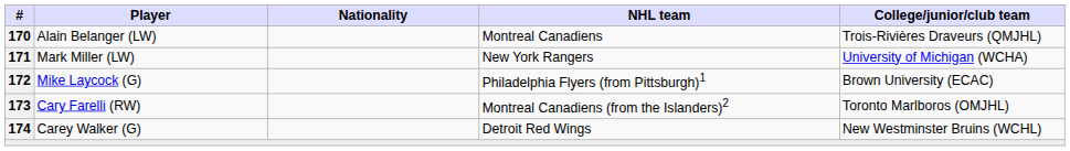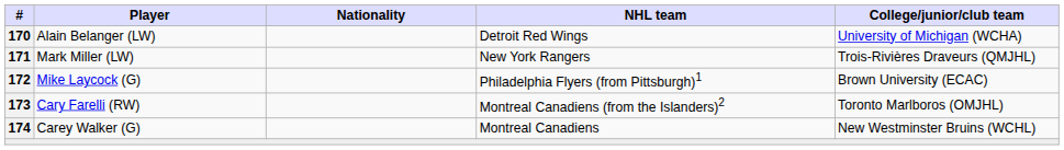Alain Belanger (LW) | NHL team: Montreal Canadiens -> Detroit Red Wings
Alain Belanger (LW) | College/junior/club team: Trois-Rivières Draveurs (QMJHL) -> University of Michigan (WCHA)
Mark Miller (LW) | College/junior/club team: University of Michigan (WCHA) -> Trois-Rivières Draveurs (QMJHL)
Carey Walker (G) | NHL team: Detroit Red Wings -> Montreal Canadiens
